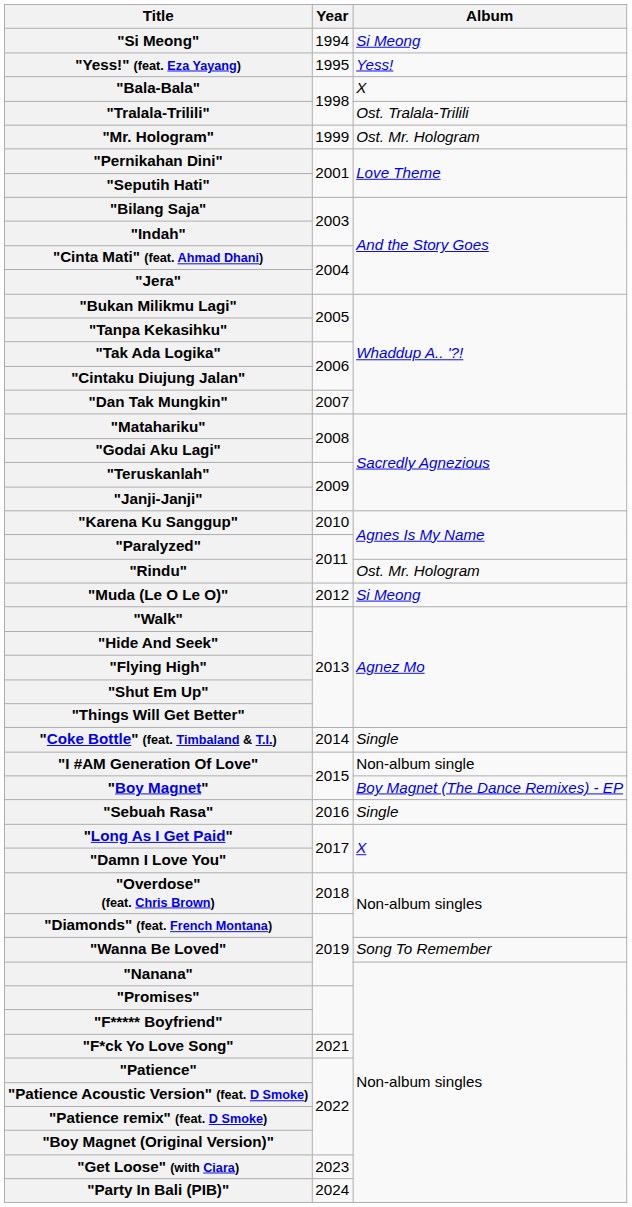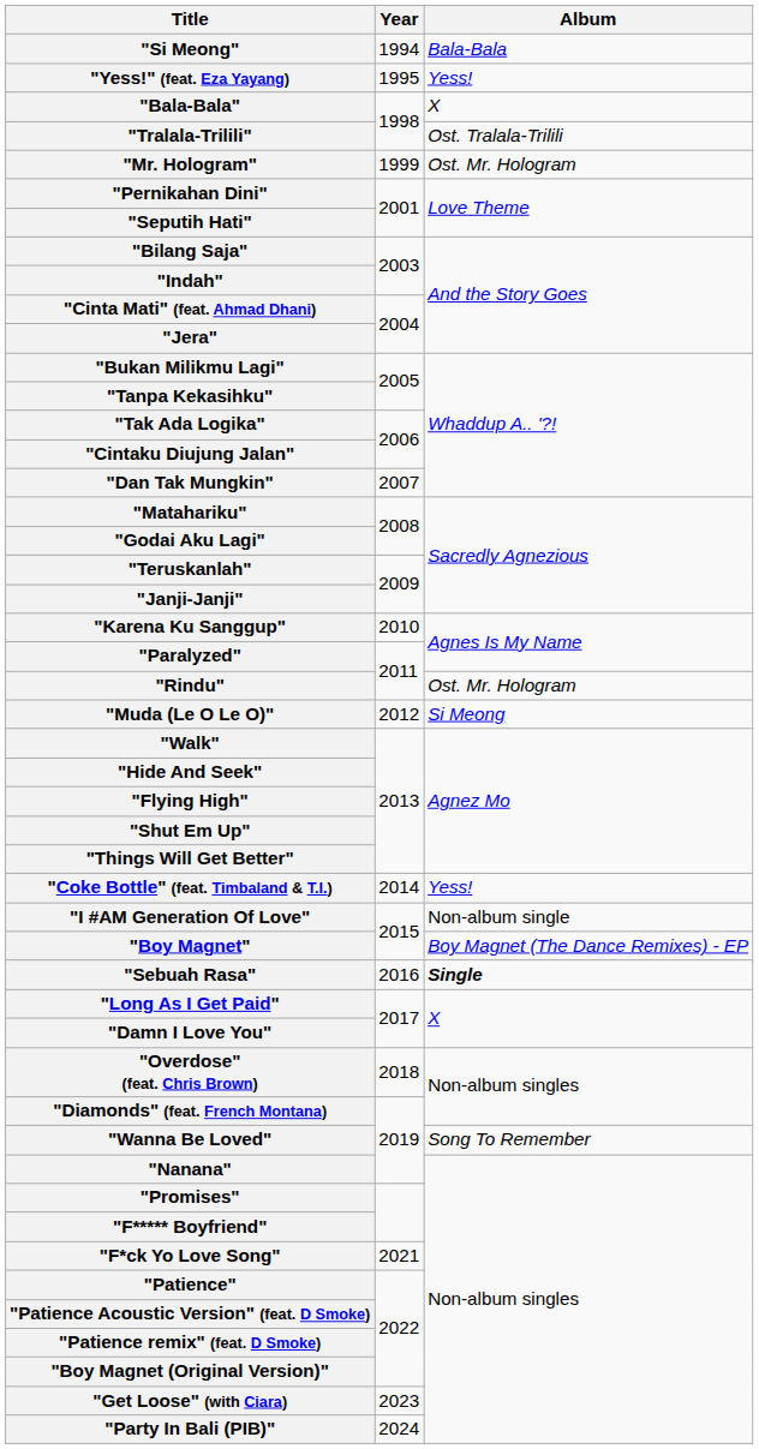"Si Meong" | Album: Si Meong -> Bala-Bala
"Coke Bottle" (feat. Timbaland & T.I.) | Album: Single -> Yess!
"Sebuah Rasa" | Album: normal -> bold
